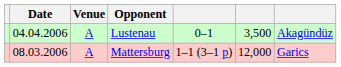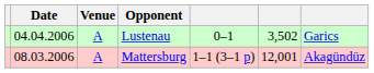Lustenau | column 6: 3,500 -> 3,502
Lustenau | column 7: Akagündüz -> Garics
Mattersburg | column 6: 12,000 -> 12,001
Mattersburg | column 7: Garics -> Akagündüz
